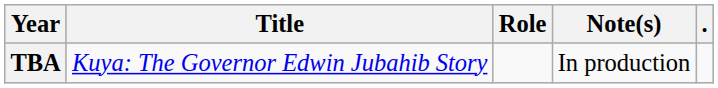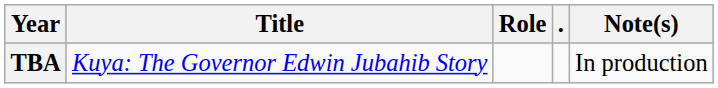columns swapped: Note(s) <-> .
